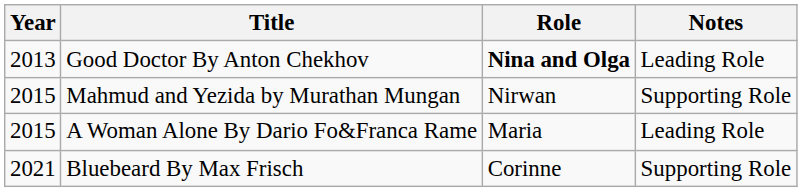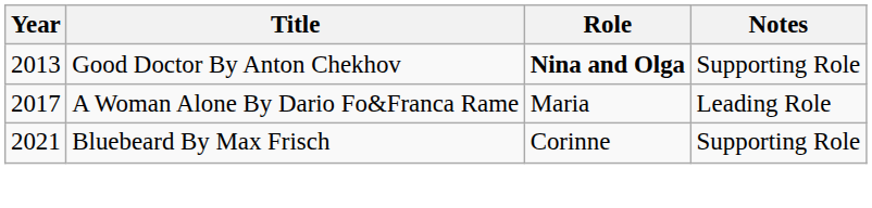Good Doctor By Anton Chekhov | Notes: Leading Role -> Supporting Role
- row: 2015 | Mahmud and Yezida by Murathan Mungan | Nirwan | Supporting Role
A Woman Alone By Dario Fo&Franca Rame | Year: 2015 -> 2017
